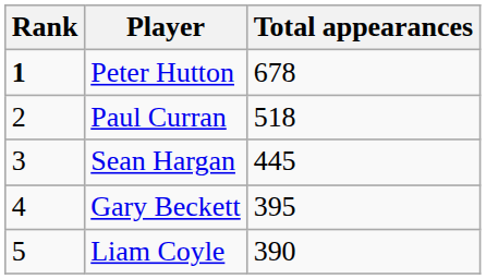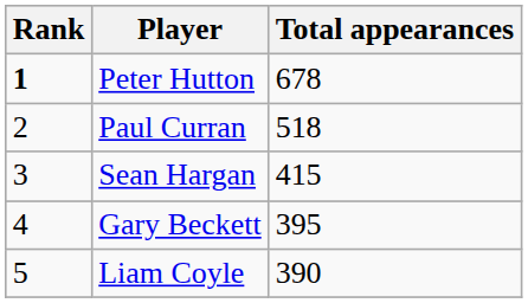Sean Hargan | Total appearances: 445 -> 415
